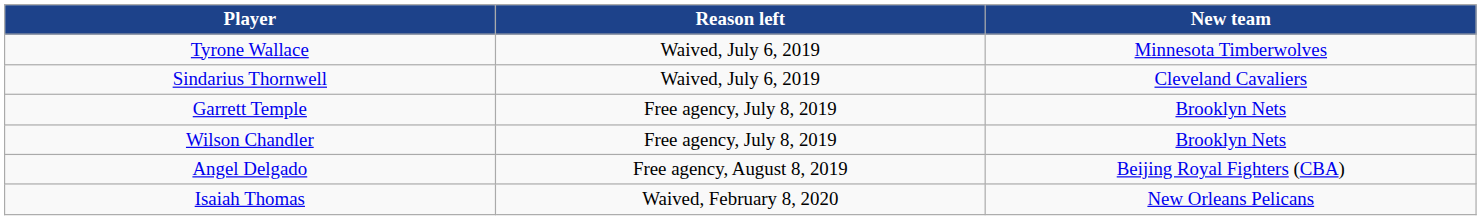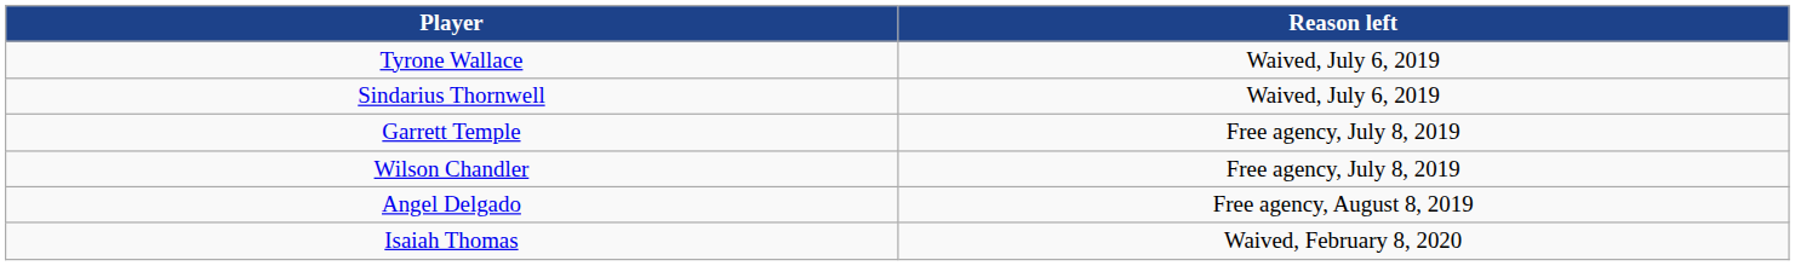- column: New team | Minnesota Timberwolves | Cleveland Cavaliers | Brooklyn Nets | Brooklyn Nets | Beijing Royal Fighters (CBA) | New Orleans Pelicans
